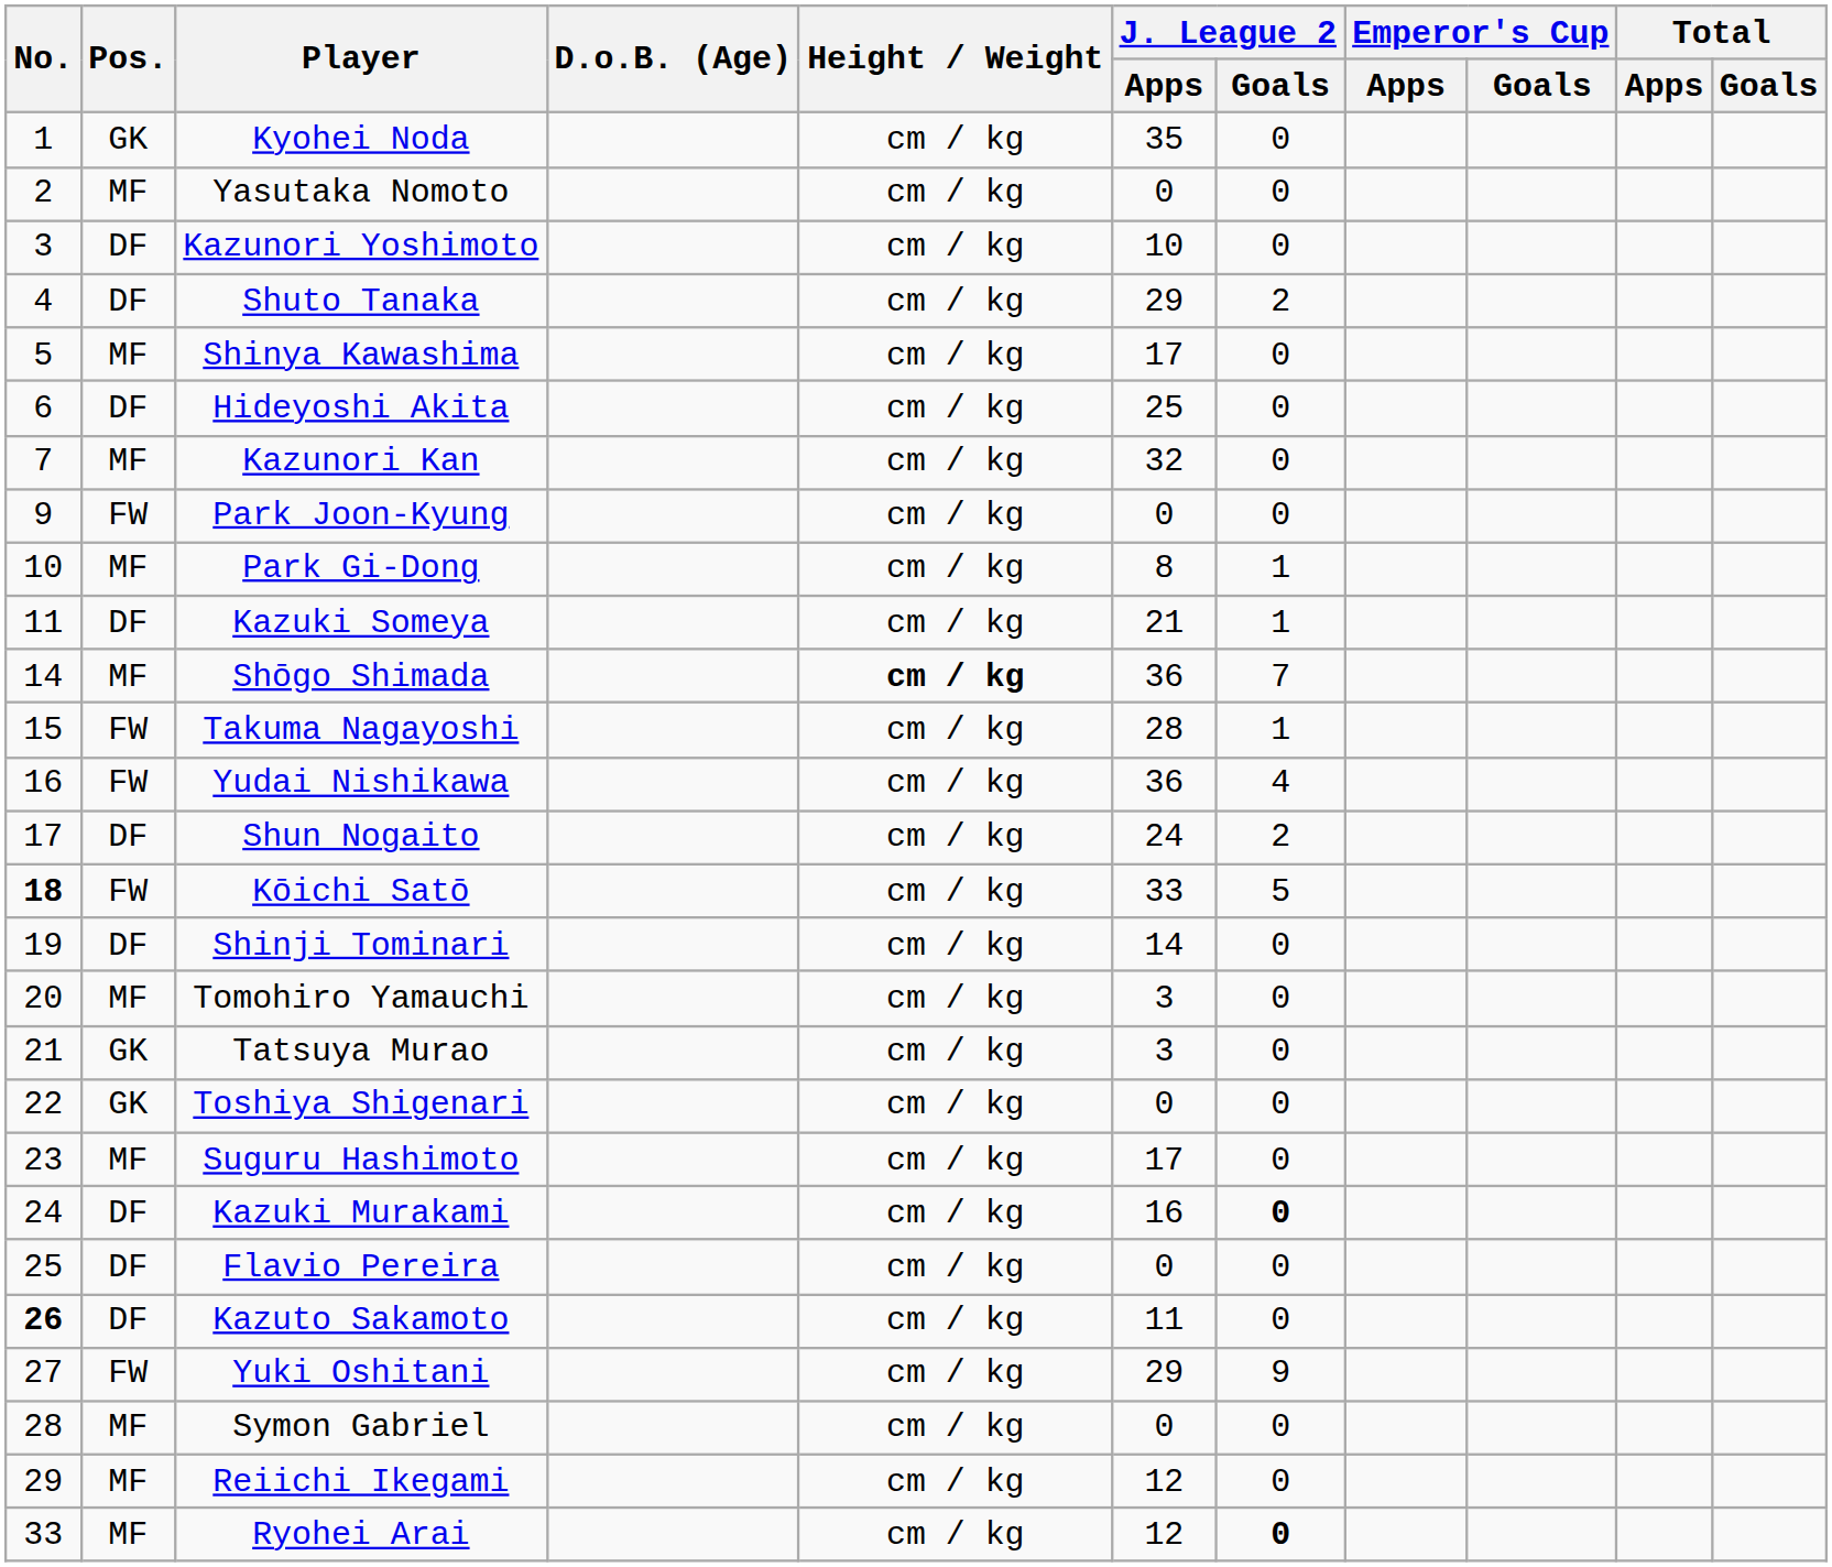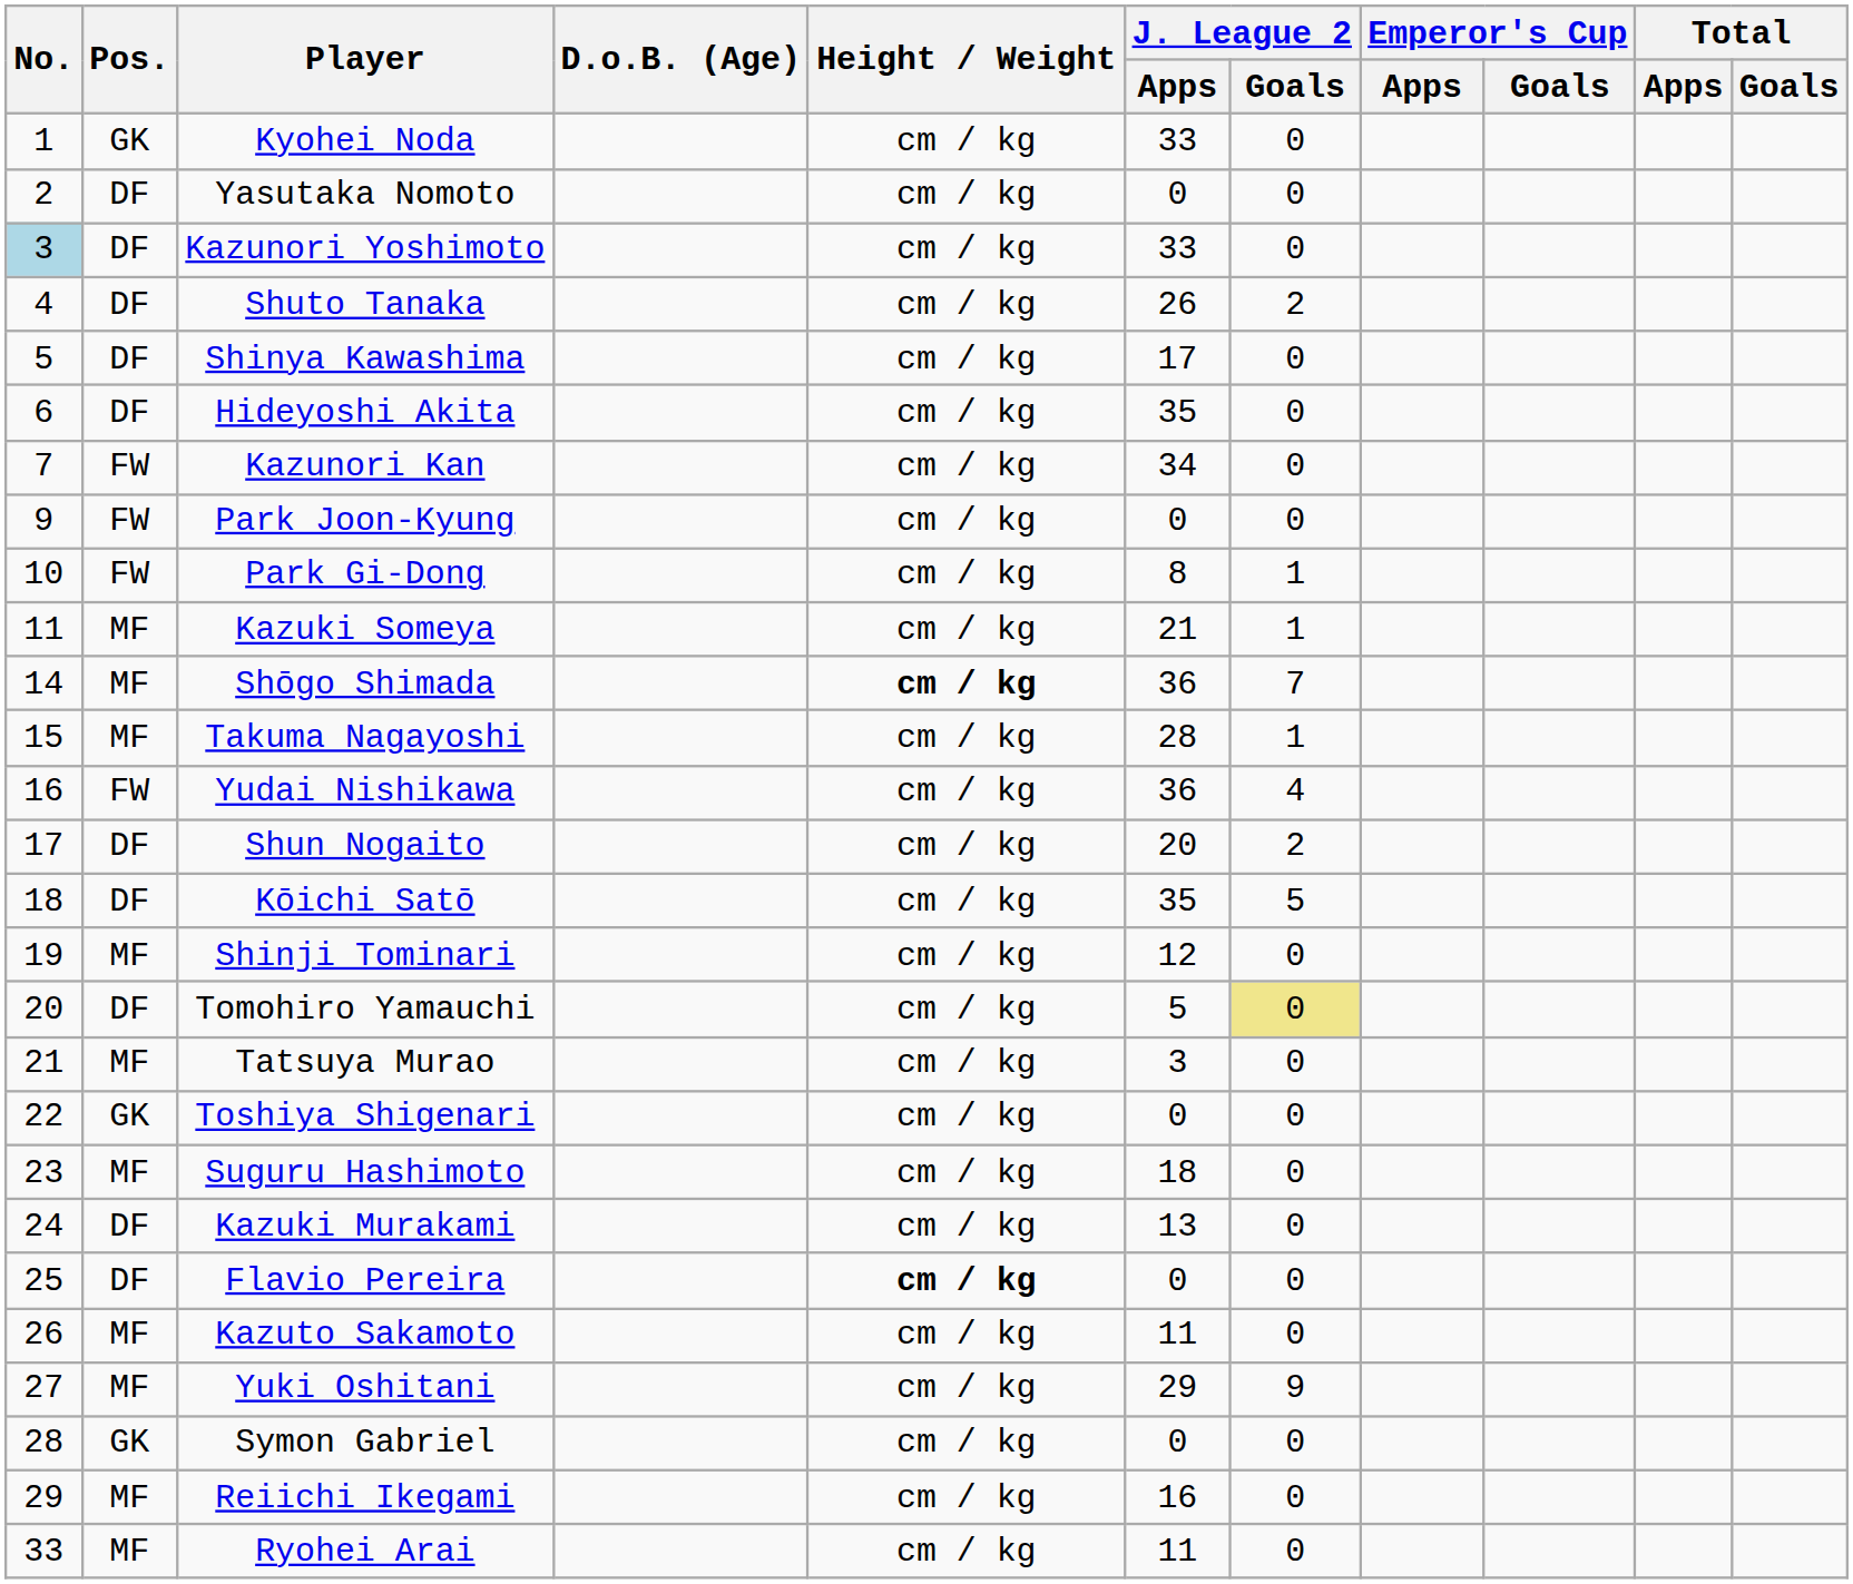Kyohei Noda | J. League 2 / Apps: 35 -> 33
Yasutaka Nomoto | Pos.: MF -> DF
Kazunori Yoshimoto | No.: no background -> lightblue background
Kazunori Yoshimoto | J. League 2 / Apps: 10 -> 33
Shuto Tanaka | J. League 2 / Apps: 29 -> 26
Shinya Kawashima | Pos.: MF -> DF
Hideyoshi Akita | J. League 2 / Apps: 25 -> 35
Kazunori Kan | Pos.: MF -> FW
Kazunori Kan | J. League 2 / Apps: 32 -> 34
Park Gi-Dong | Pos.: MF -> FW
Kazuki Someya | Pos.: DF -> MF
Takuma Nagayoshi | Pos.: FW -> MF
Shun Nogaito | J. League 2 / Apps: 24 -> 20
Kōichi Satō | No.: bold -> normal
Kōichi Satō | Pos.: FW -> DF
Kōichi Satō | J. League 2 / Apps: 33 -> 35
Shinji Tominari | Pos.: DF -> MF
Shinji Tominari | J. League 2 / Apps: 14 -> 12
Tomohiro Yamauchi | Pos.: MF -> DF
Tomohiro Yamauchi | J. League 2 / Apps: 3 -> 5
Tomohiro Yamauchi | J. League 2 / Goals: no background -> khaki background
Tatsuya Murao | Pos.: GK -> MF
Suguru Hashimoto | J. League 2 / Apps: 17 -> 18
Kazuki Murakami | J. League 2 / Apps: 16 -> 13
Kazuki Murakami | J. League 2 / Goals: bold -> normal
Flavio Pereira | Height / Weight: normal -> bold
Kazuto Sakamoto | No.: bold -> normal
Kazuto Sakamoto | Pos.: DF -> MF
Yuki Oshitani | Pos.: FW -> MF
Symon Gabriel | Pos.: MF -> GK
Reiichi Ikegami | J. League 2 / Apps: 12 -> 16
Ryohei Arai | J. League 2 / Apps: 12 -> 11
Ryohei Arai | J. League 2 / Goals: bold -> normal
